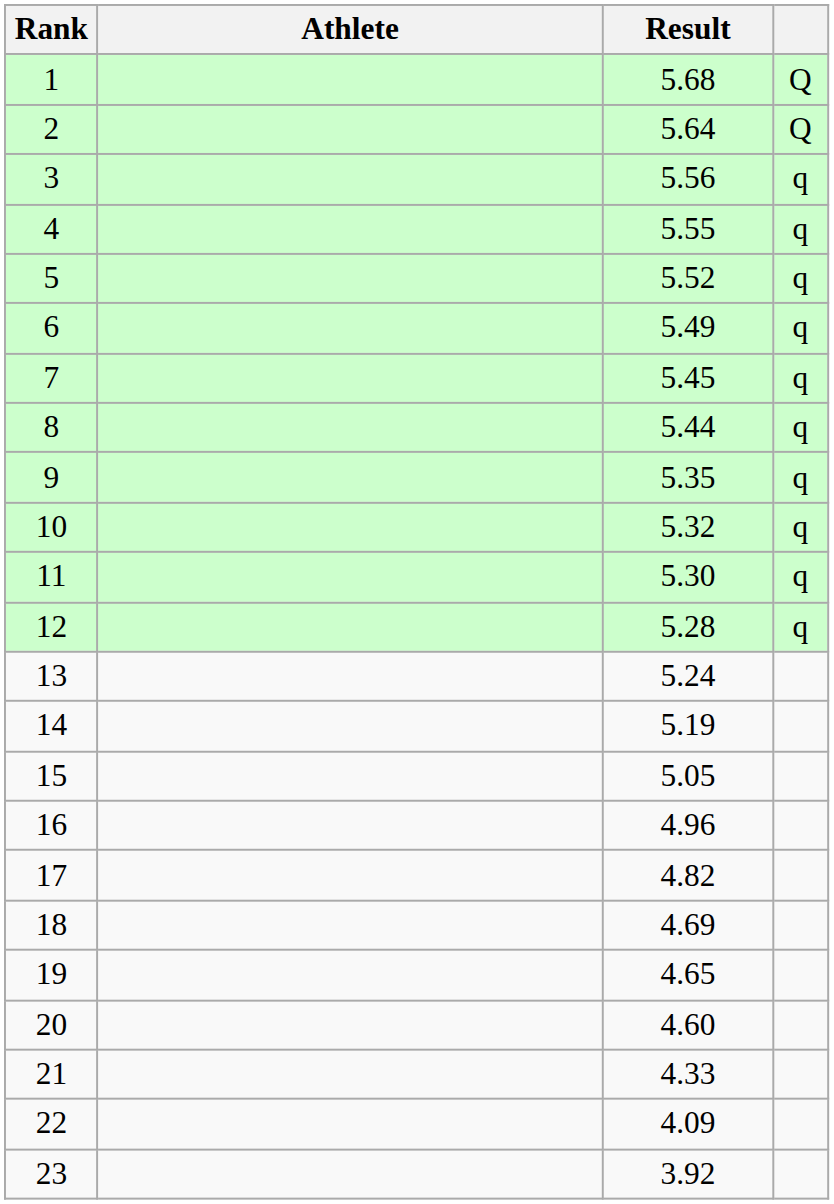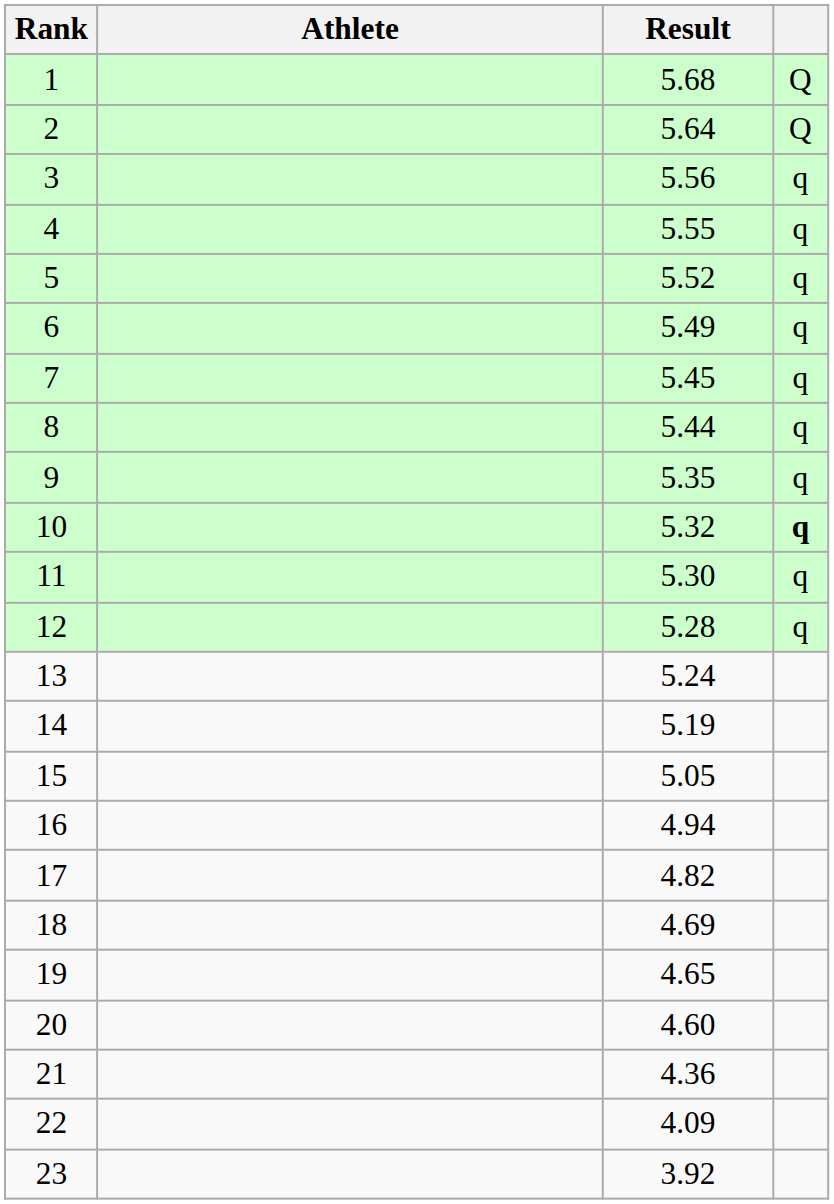10 | column 4: normal -> bold
16 | Result: 4.96 -> 4.94
21 | Result: 4.33 -> 4.36
